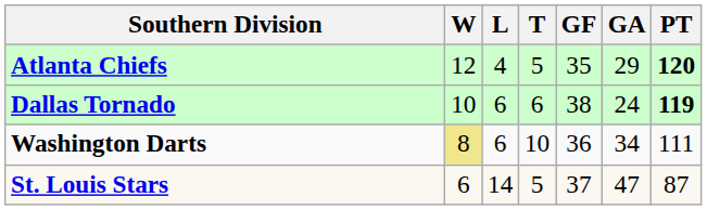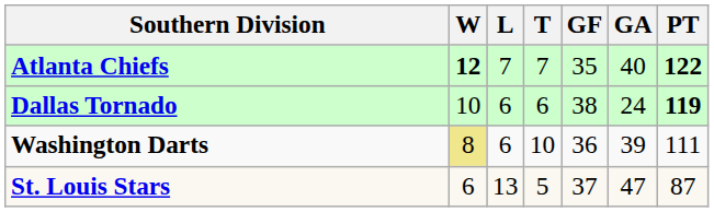Atlanta Chiefs | W: normal -> bold
Atlanta Chiefs | L: 4 -> 7
Atlanta Chiefs | T: 5 -> 7
Atlanta Chiefs | GA: 29 -> 40
Atlanta Chiefs | PT: 120 -> 122
Washington Darts | GA: 34 -> 39
St. Louis Stars | L: 14 -> 13
